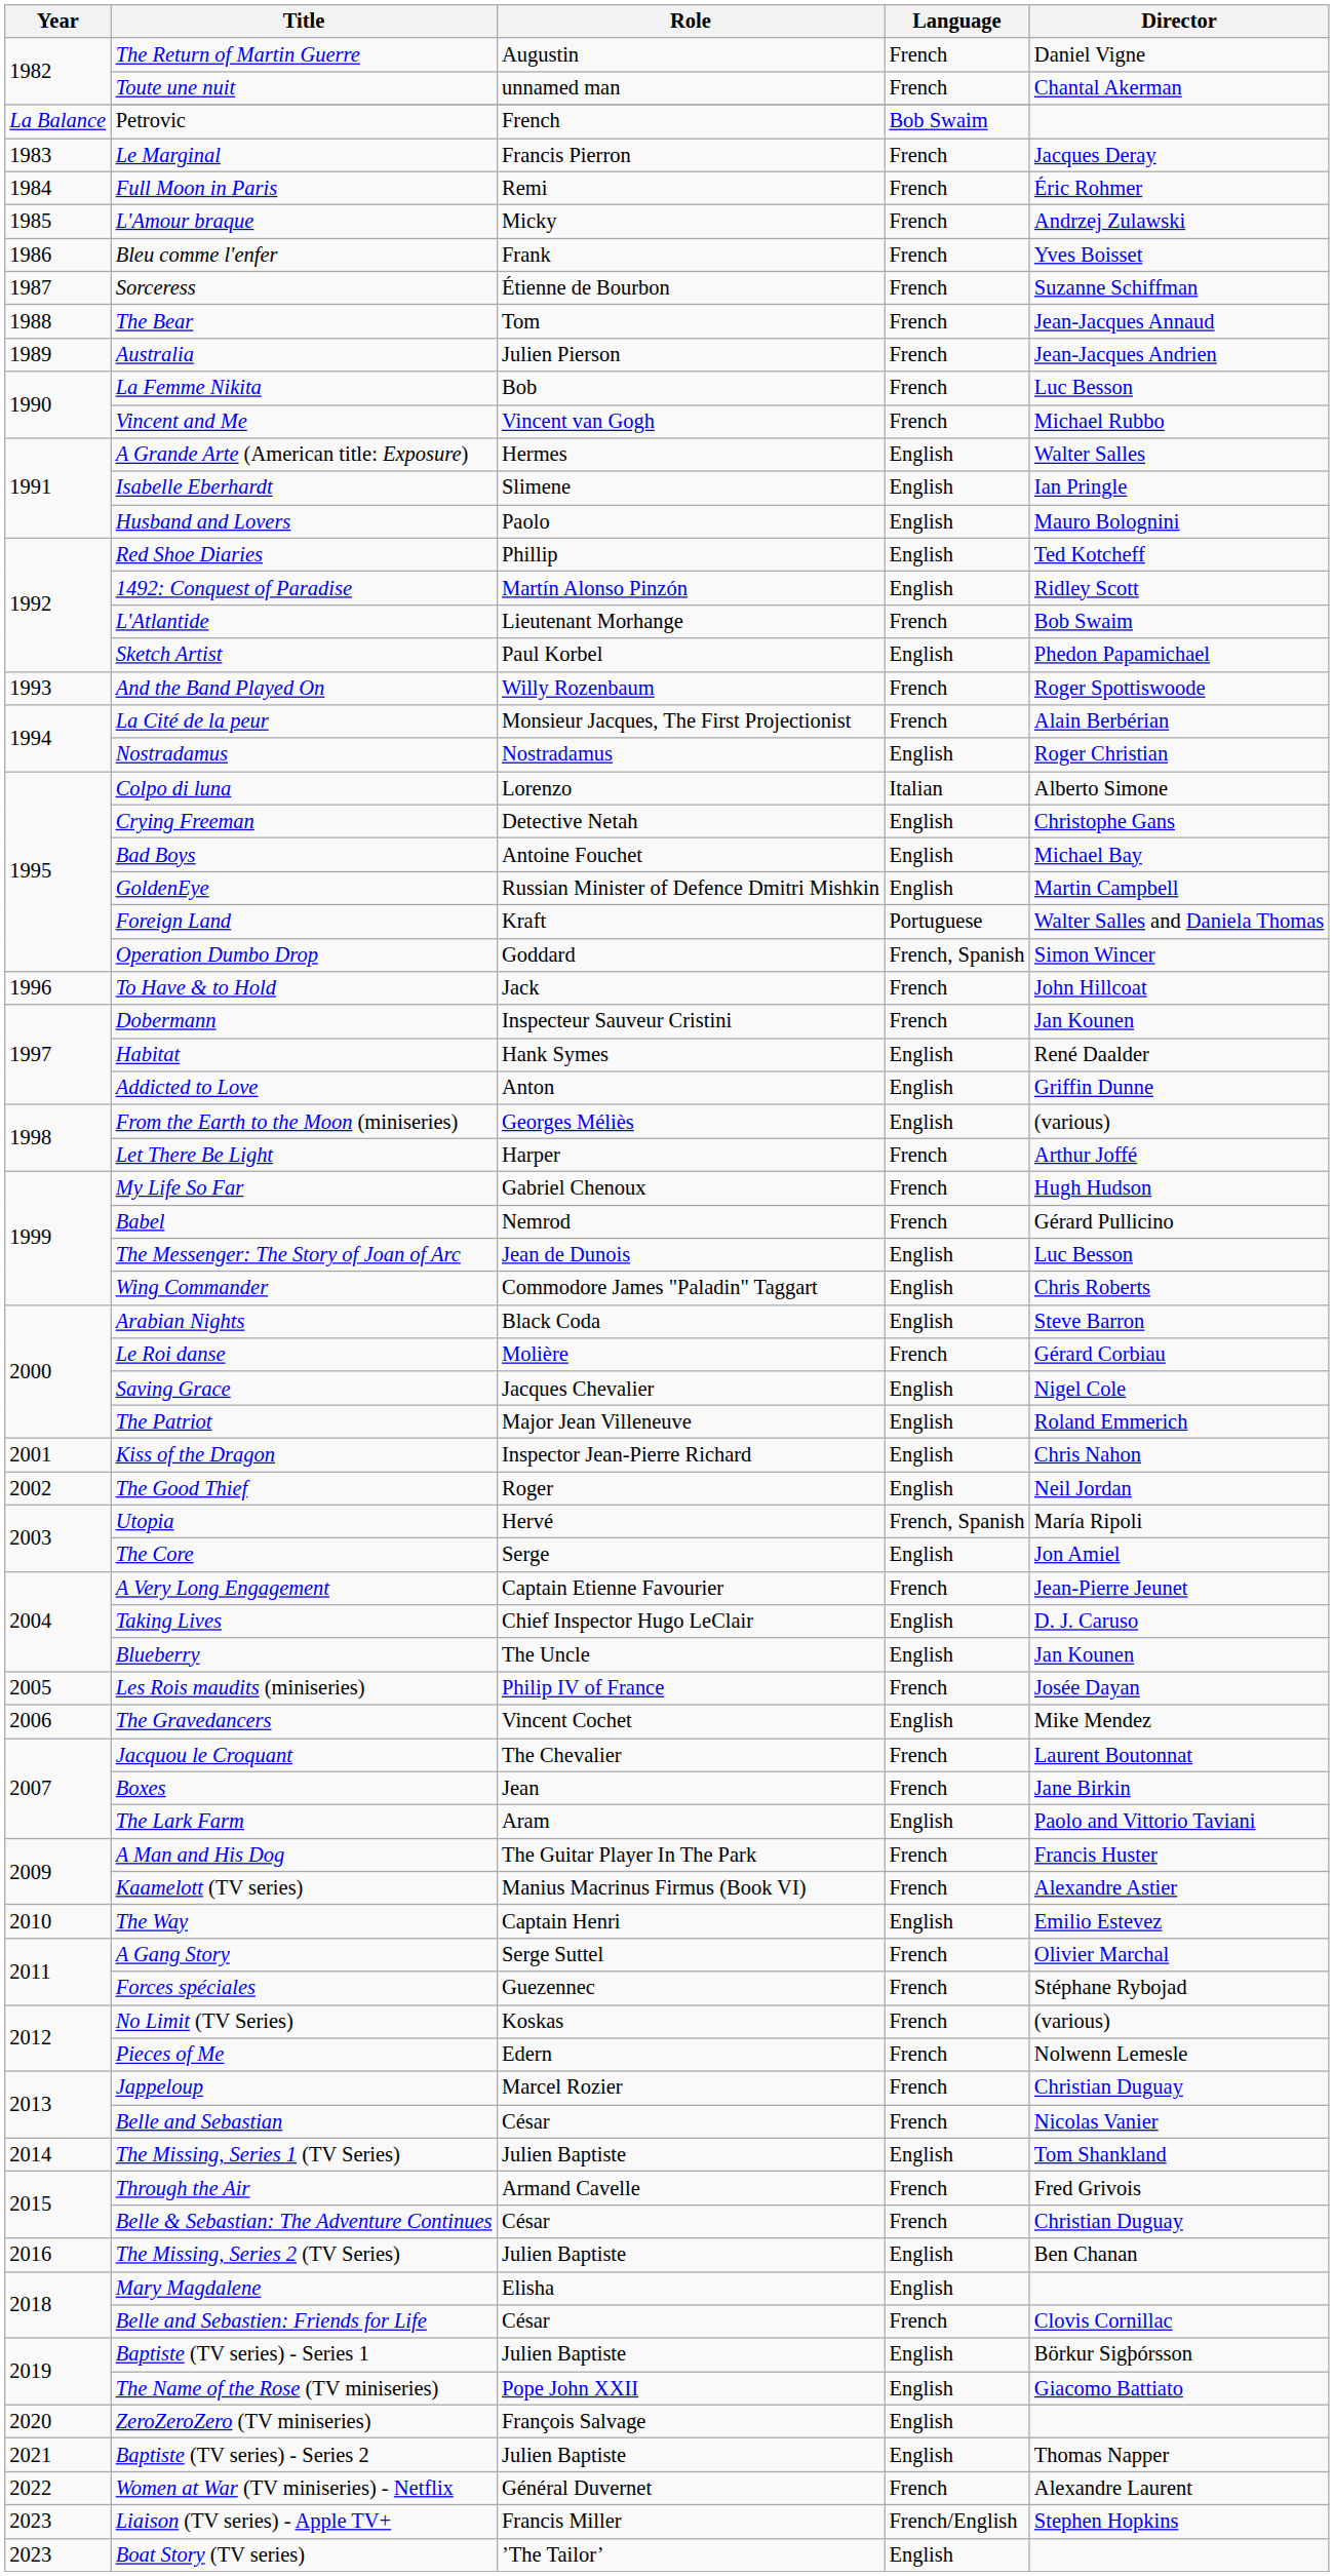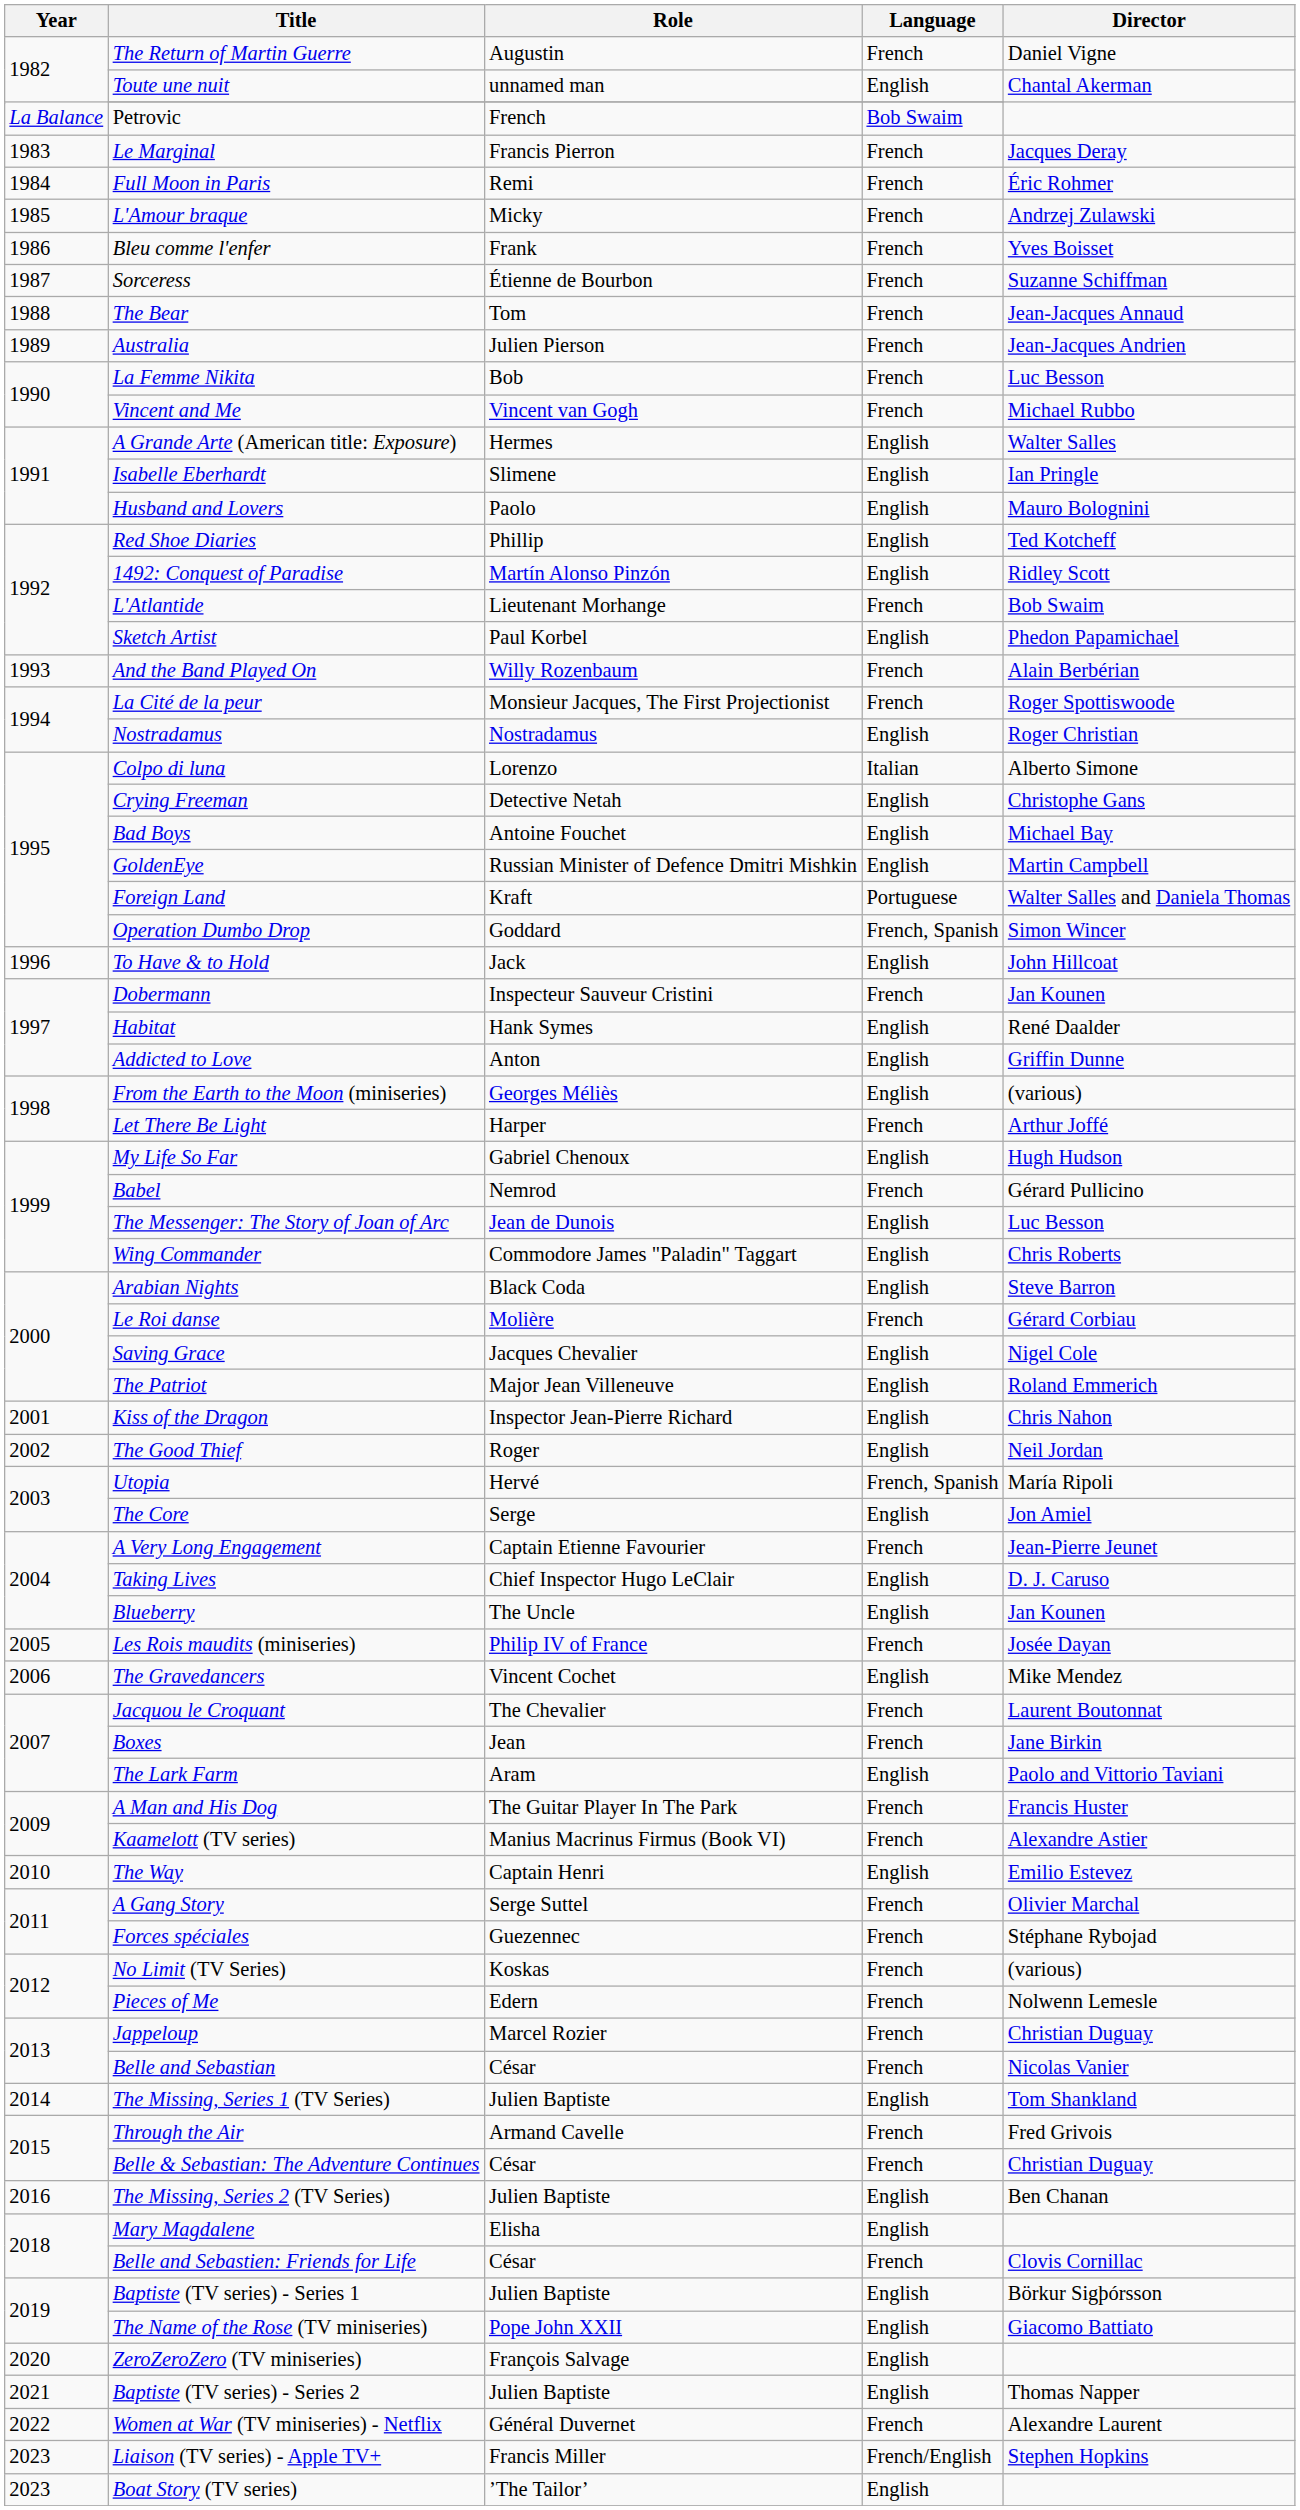Toute une nuit | Language: French -> English
And the Band Played On | Director: Roger Spottiswoode -> Alain Berbérian
La Cité de la peur | Director: Alain Berbérian -> Roger Spottiswoode
To Have & to Hold | Language: French -> English
My Life So Far | Language: French -> English
